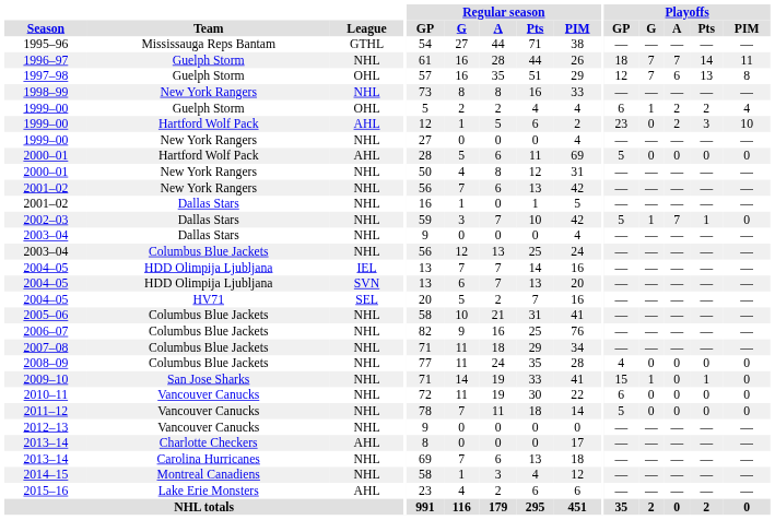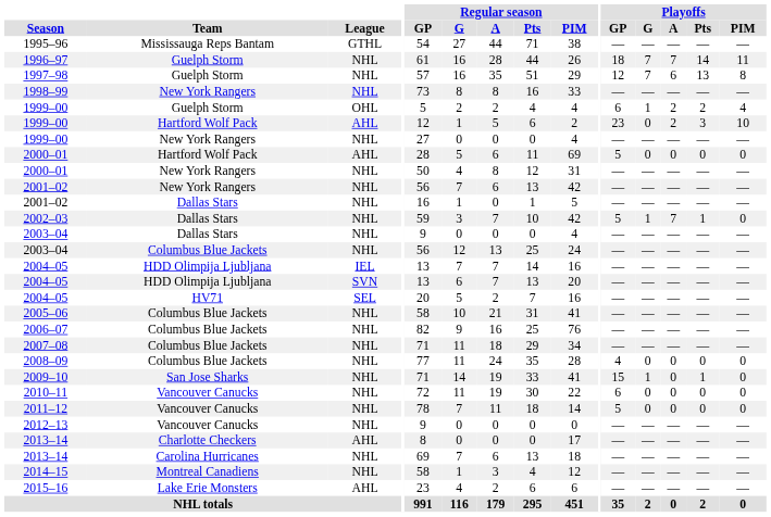1997–98 | League: OHL -> NHL
